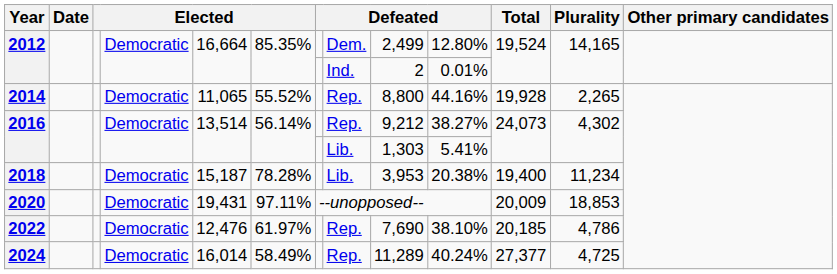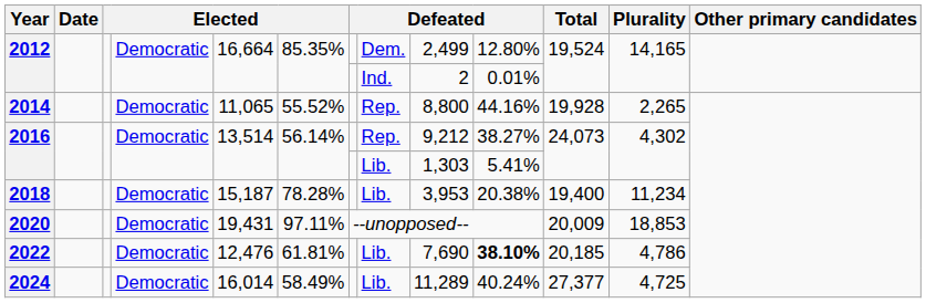2022 | column 6: 61.97% -> 61.81%
2022 | column 8: Rep. -> Lib.
2022 | column 10: normal -> bold
2024 | column 8: Rep. -> Lib.
